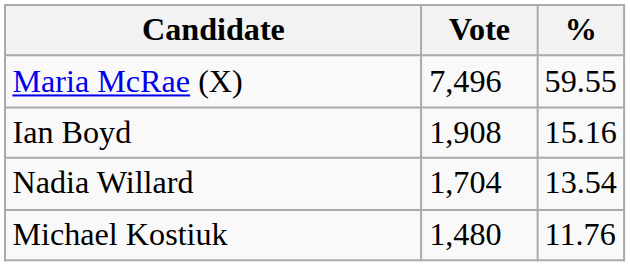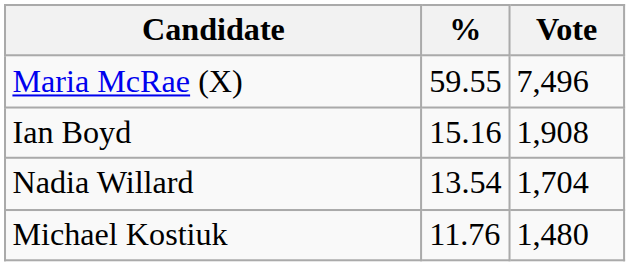columns swapped: Vote <-> %
